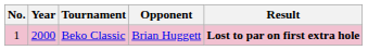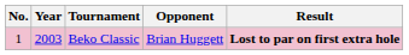Beko Classic | Year: 2000 -> 2003
